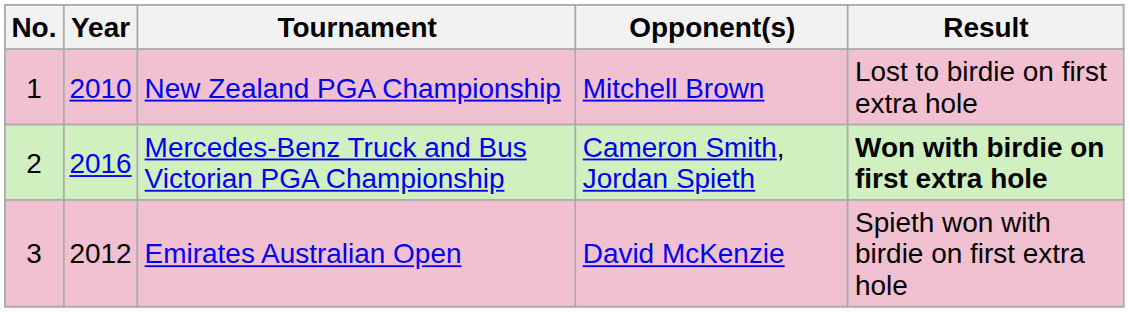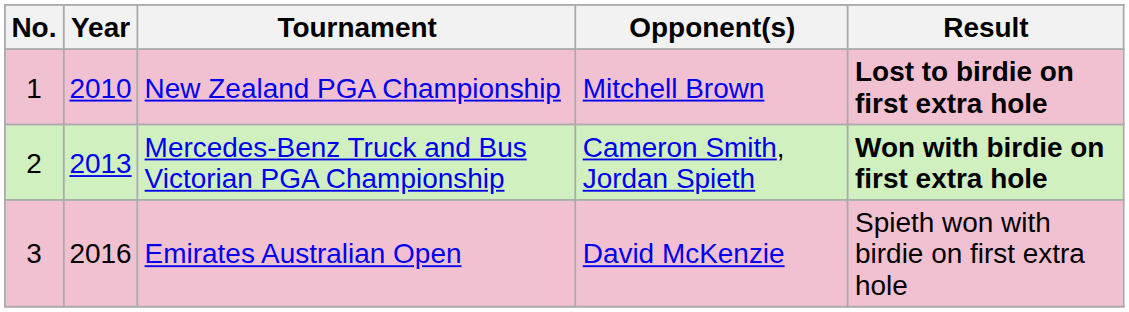New Zealand PGA Championship | Result: normal -> bold
Mercedes-Benz Truck and Bus Victorian PGA Championship | Year: 2016 -> 2013
Emirates Australian Open | Year: 2012 -> 2016
